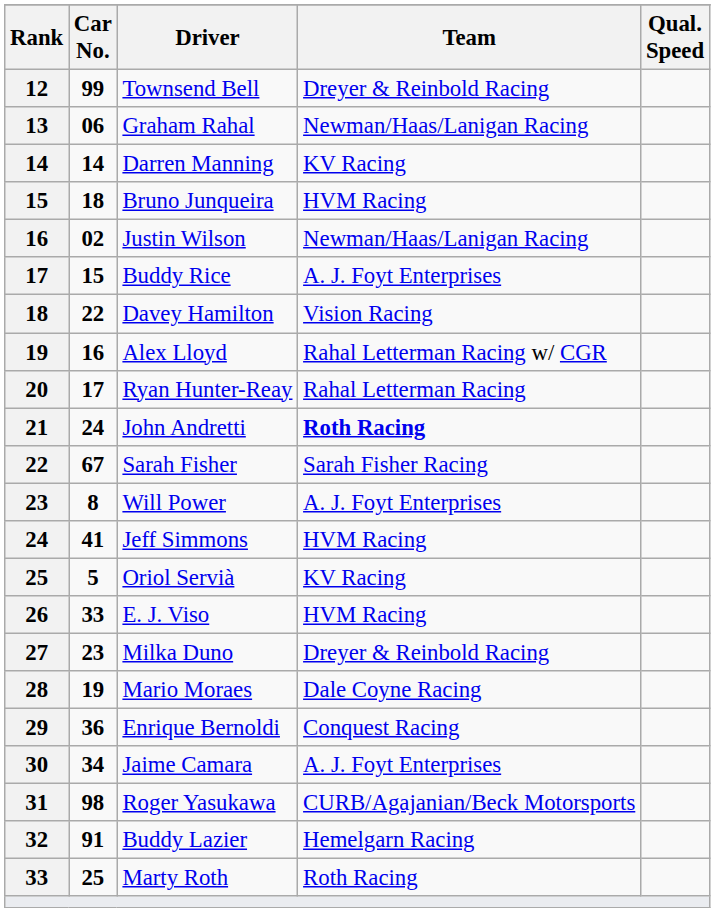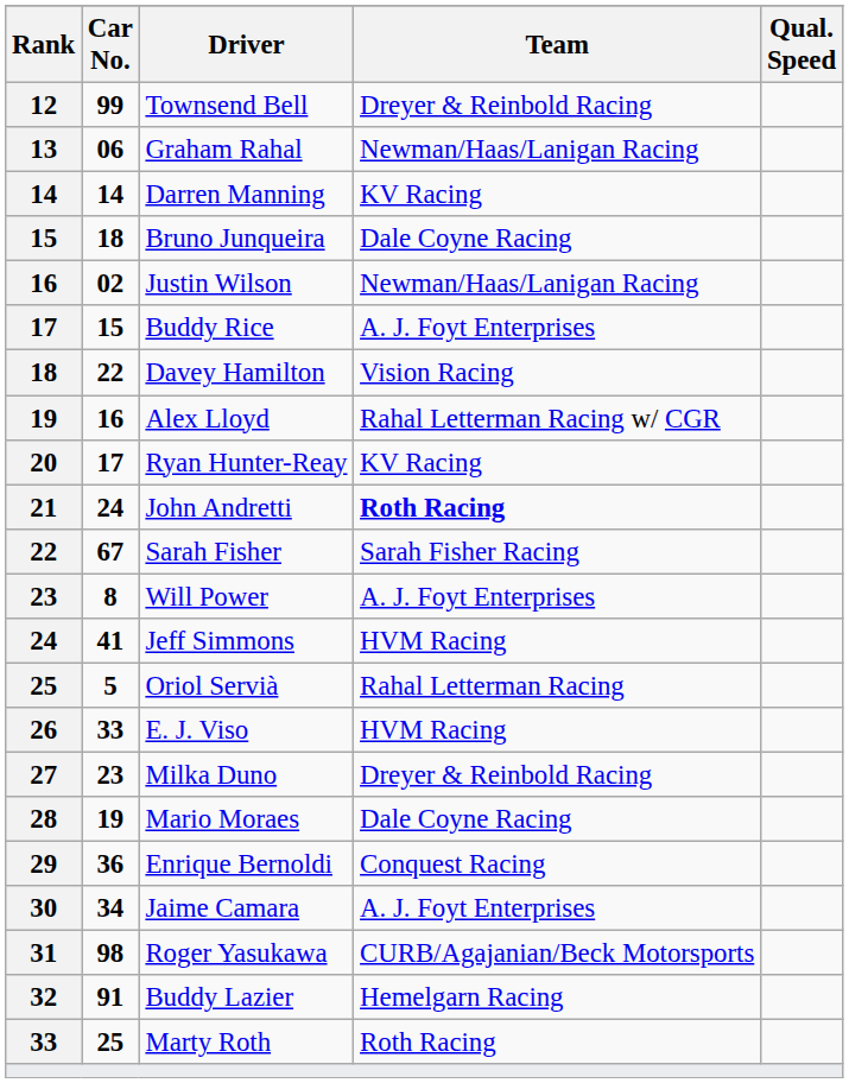Bruno Junqueira | Team: HVM Racing -> Dale Coyne Racing
Ryan Hunter-Reay | Team: Rahal Letterman Racing -> KV Racing
Oriol Servià | Team: KV Racing -> Rahal Letterman Racing
